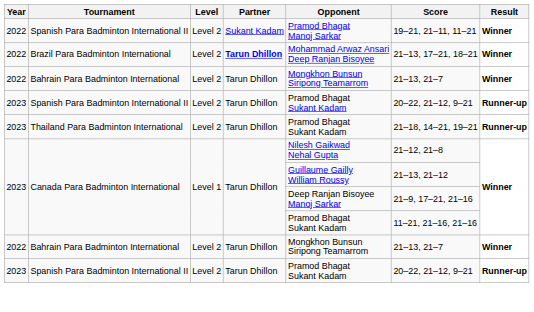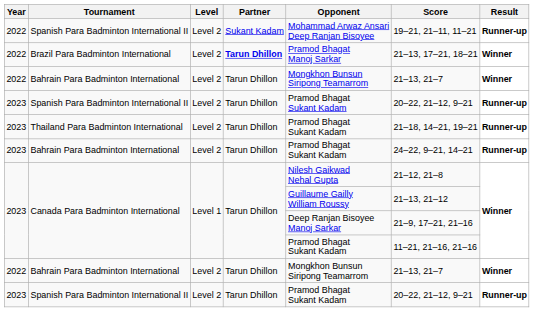2022 / Spanish Para Badminton International II | Opponent: Pramod Bhagat Manoj Sarkar -> Mohammad Arwaz Ansari Deep Ranjan Bisoyee
2022 / Spanish Para Badminton International II | Result: Winner -> Runner-up
Brazil Para Badminton International | Opponent: Mohammad Arwaz Ansari Deep Ranjan Bisoyee -> Pramod Bhagat Manoj Sarkar
+ row: 2023 | Bahrain Para Badminton International | Level 2 | Tarun Dhillon | Pramod Bhagat Sukant Kadam | 24–22, 9–21, 14–21 | Runner-up
